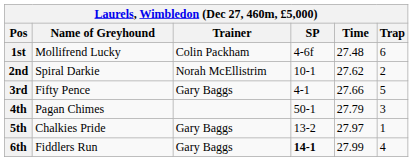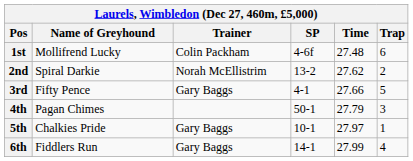2nd | SP: 10-1 -> 13-2
5th | SP: 13-2 -> 10-1
6th | SP: bold -> normal
